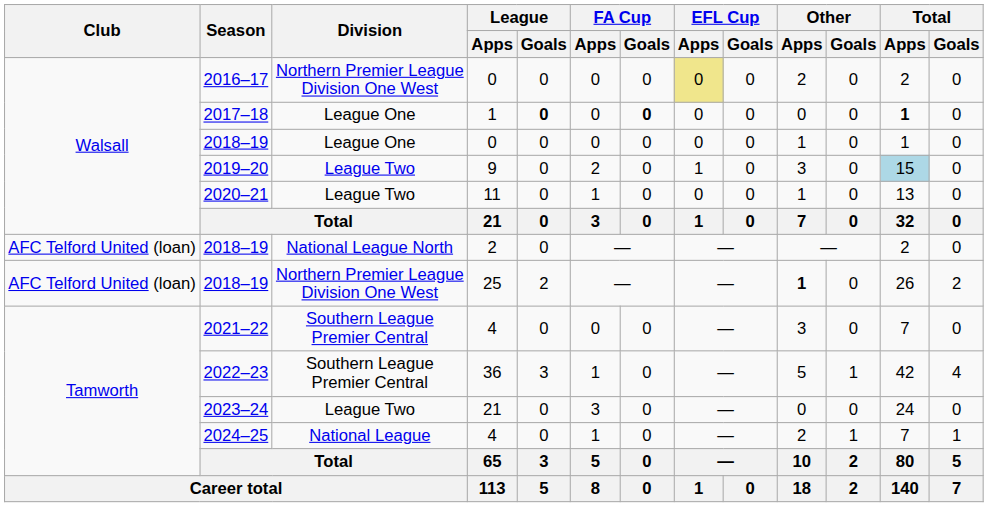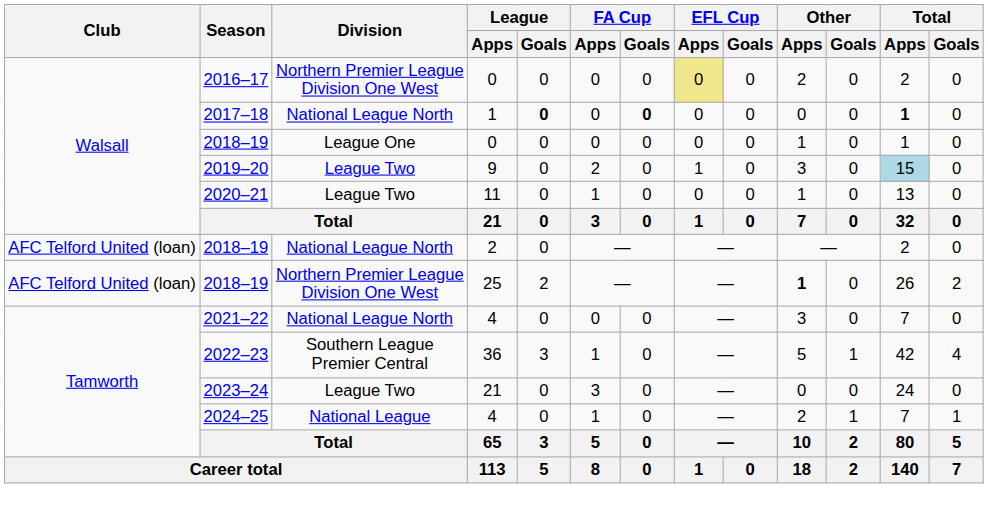2017–18 | Division: League One -> National League North
2021–22 | Division: Southern League Premier Central -> National League North
